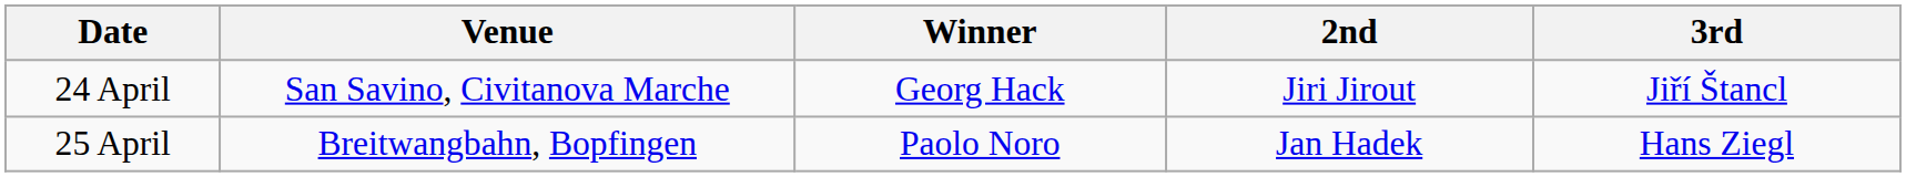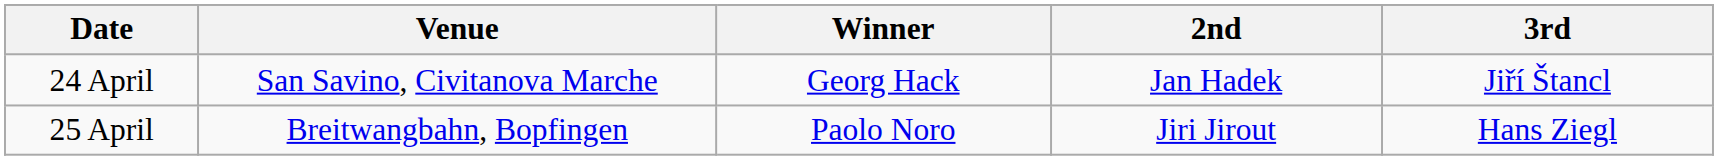24 April | 2nd: Jiri Jirout -> Jan Hadek
25 April | 2nd: Jan Hadek -> Jiri Jirout
